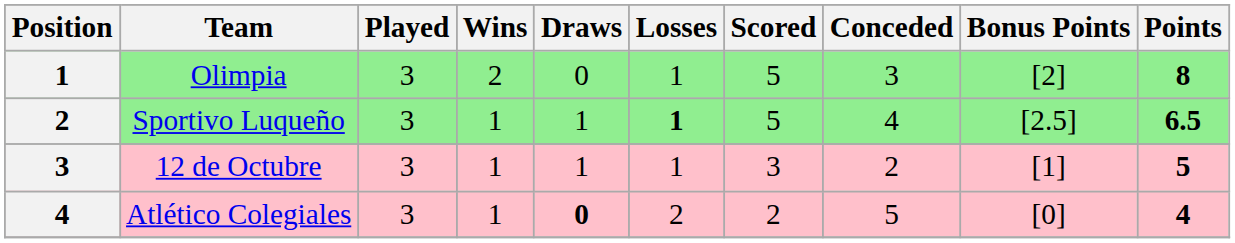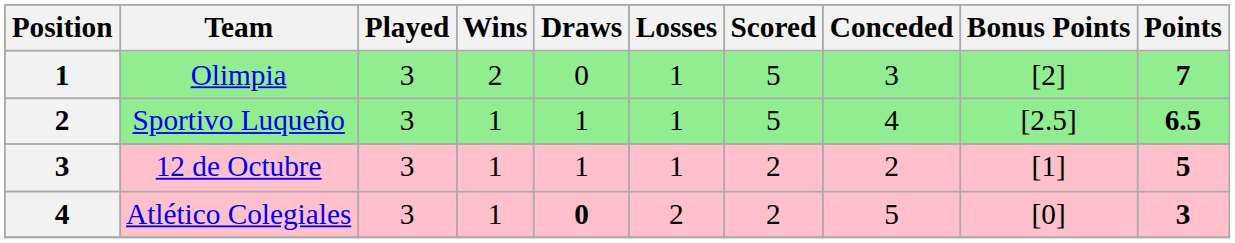Olimpia | Points: 8 -> 7
Sportivo Luqueño | Losses: bold -> normal
12 de Octubre | Scored: 3 -> 2
Atlético Colegiales | Points: 4 -> 3
